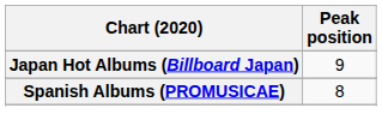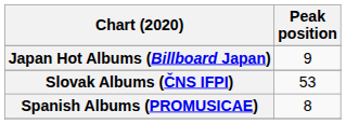+ row: Slovak Albums (ČNS IFPI) | 53
